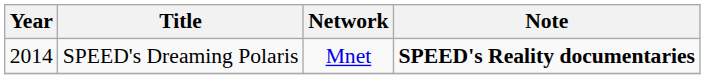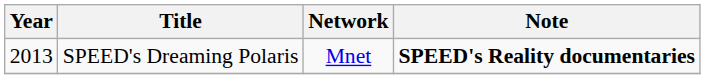SPEED's Dreaming Polaris | Year: 2014 -> 2013
